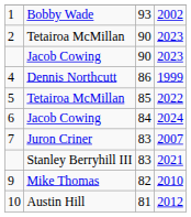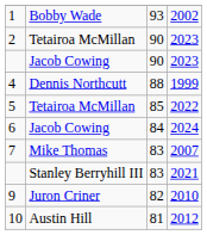4 | column 3: 86 -> 88
7 | column 2: Juron Criner -> Mike Thomas
9 | column 2: Mike Thomas -> Juron Criner
